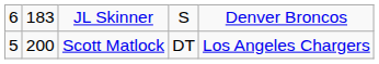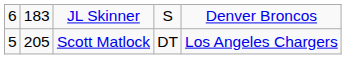Scott Matlock | column 2: 200 -> 205
